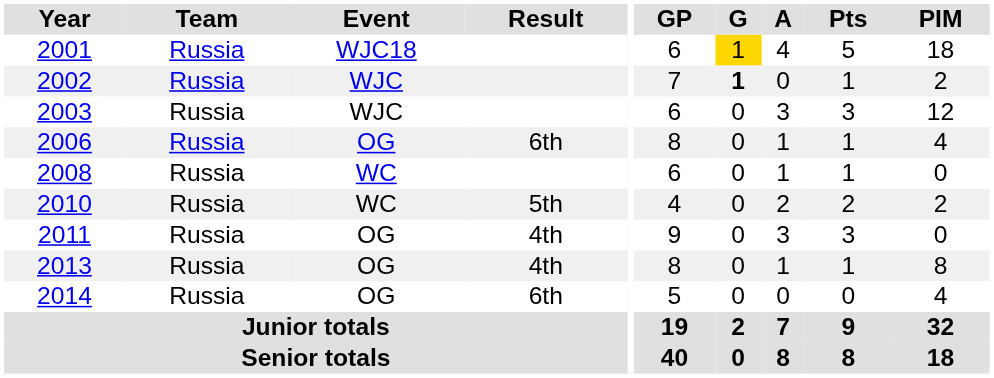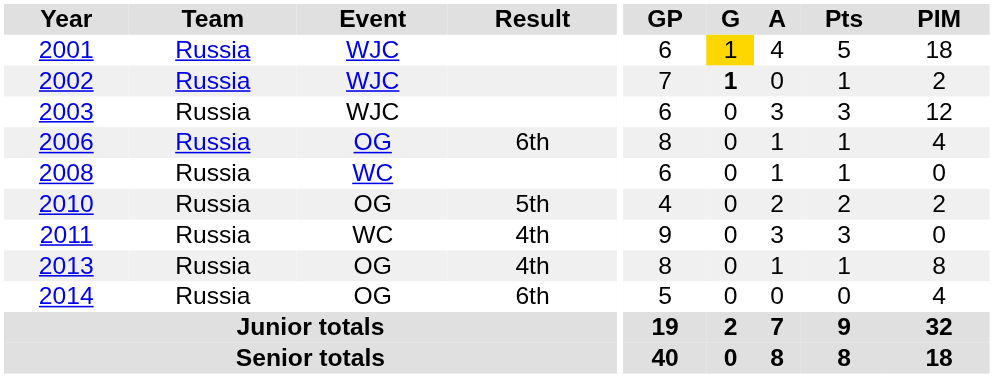2001 | Event: WJC18 -> WJC
2010 | Event: WC -> OG
2011 | Event: OG -> WC
